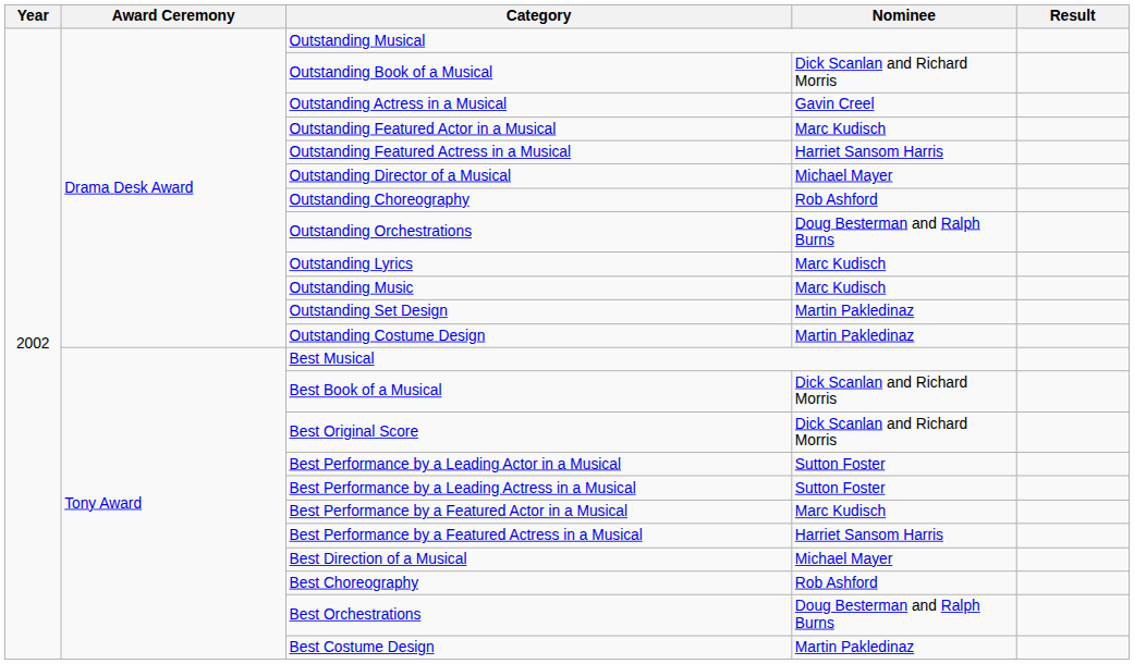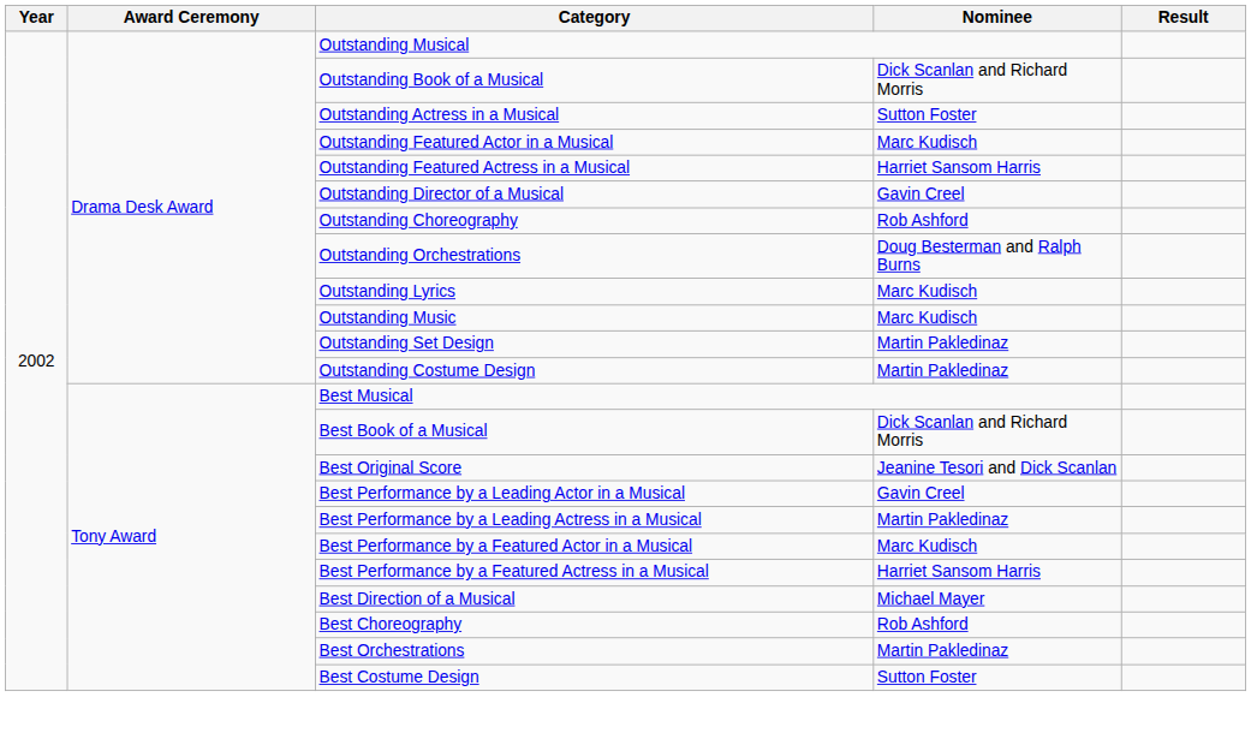Outstanding Actress in a Musical | Nominee: Gavin Creel -> Sutton Foster
Outstanding Director of a Musical | Nominee: Michael Mayer -> Gavin Creel
Best Original Score | Nominee: Dick Scanlan and Richard Morris -> Jeanine Tesori and Dick Scanlan
Best Performance by a Leading Actor in a Musical | Nominee: Sutton Foster -> Gavin Creel
Best Performance by a Leading Actress in a Musical | Nominee: Sutton Foster -> Martin Pakledinaz
Best Orchestrations | Nominee: Doug Besterman and Ralph Burns -> Martin Pakledinaz
Best Costume Design | Nominee: Martin Pakledinaz -> Sutton Foster
